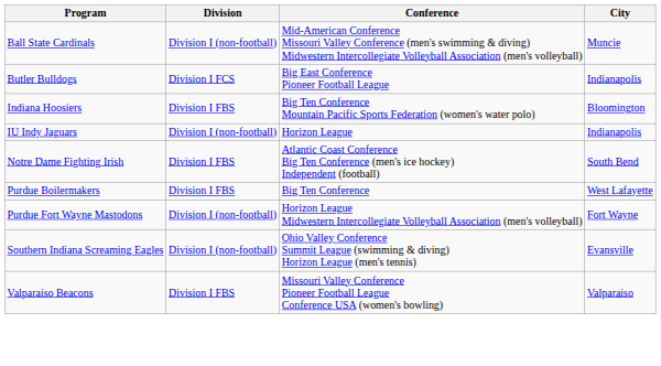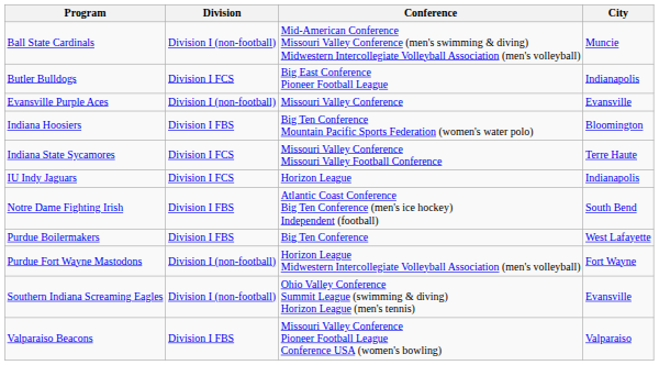+ row: Evansville Purple Aces | Division I (non-football) | Missouri Valley Conference | Evansville
+ row: Indiana State Sycamores | Division I FCS | Missouri Valley Conference Missouri Valley Football Conference | Terre Haute
IU Indy Jaguars | Division: Division I (non-football) -> Division I FCS
